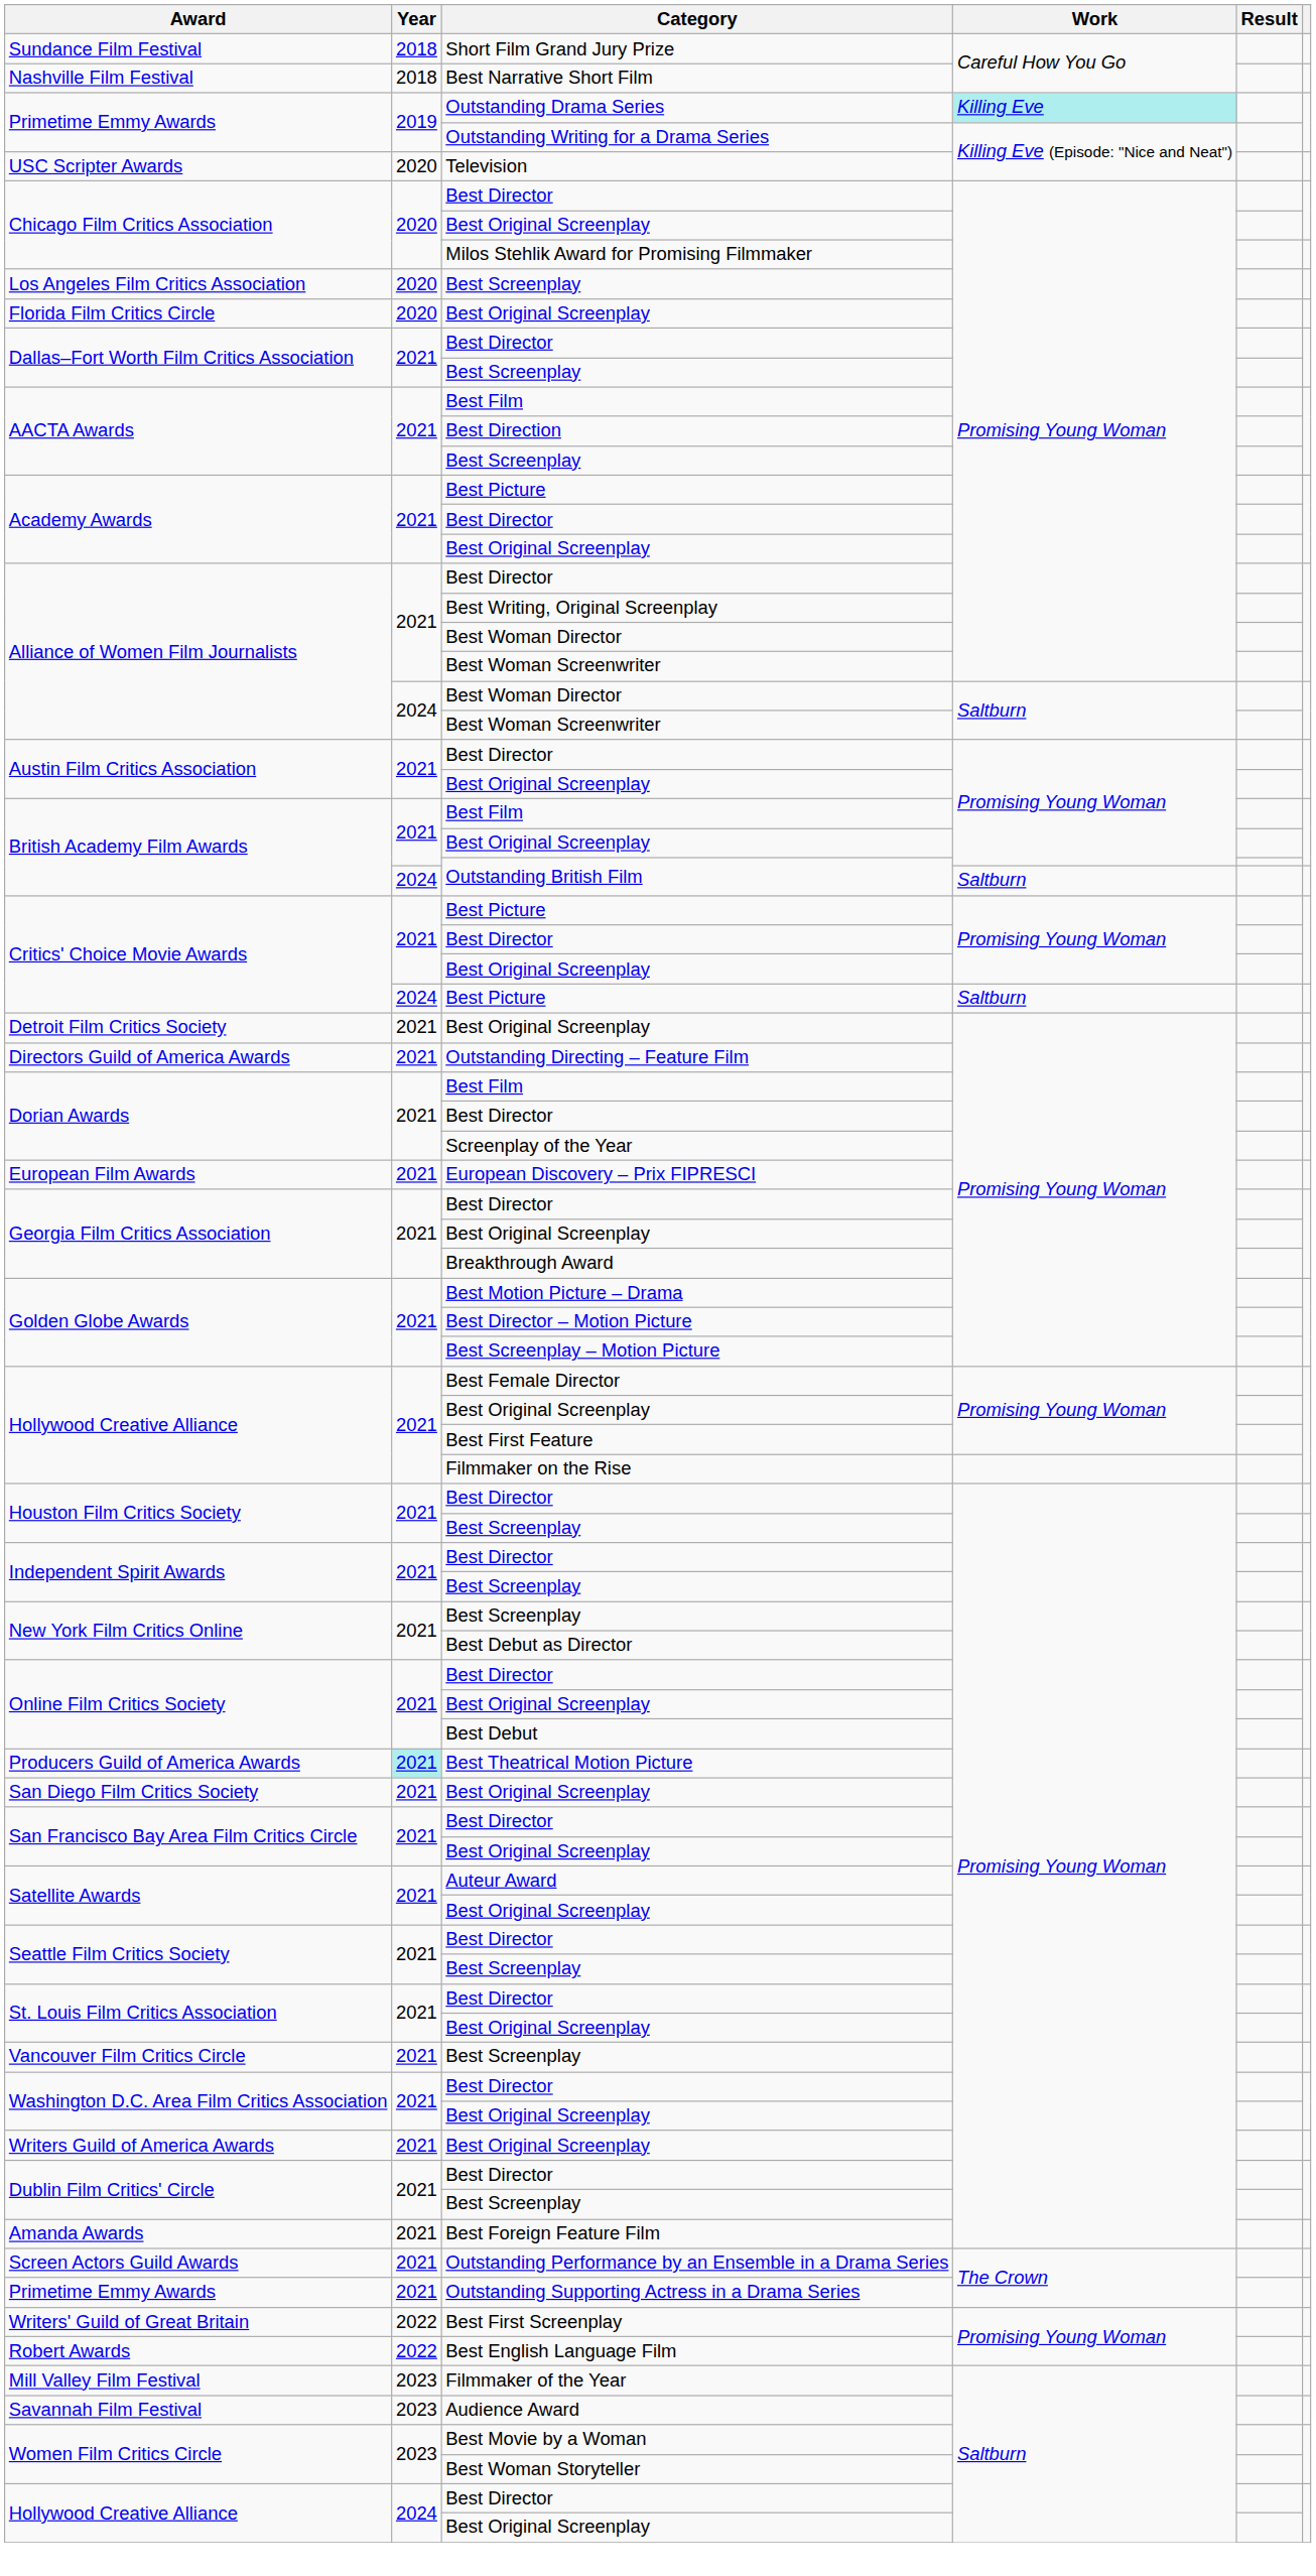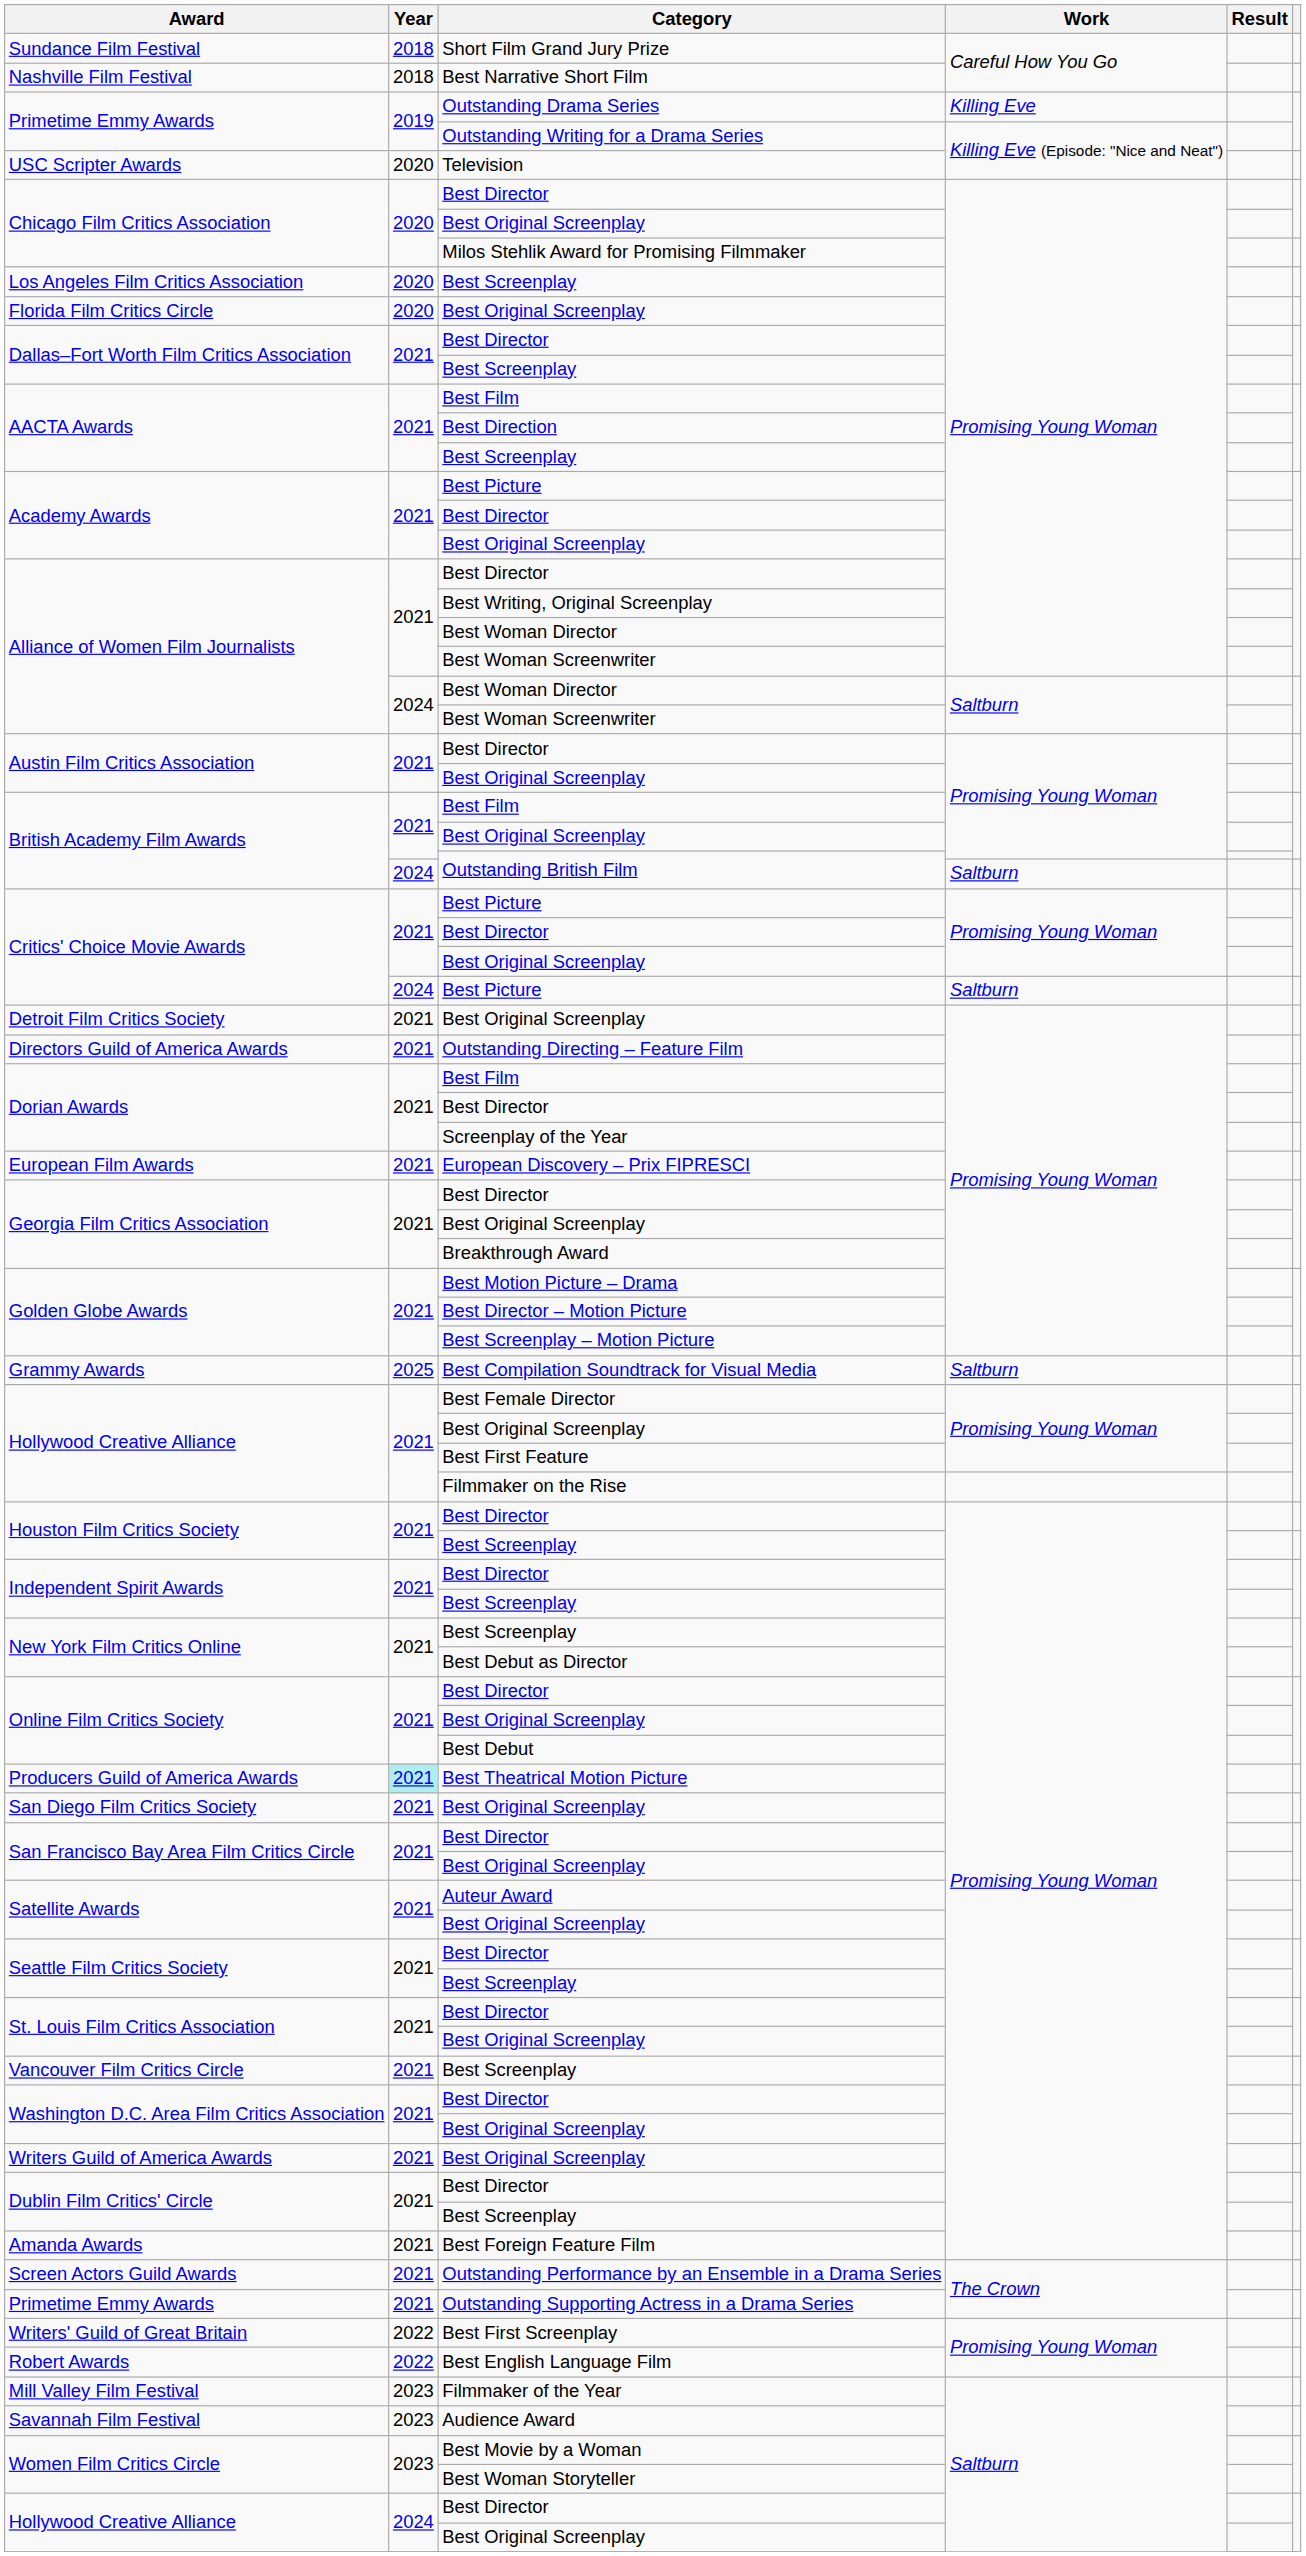Primetime Emmy Awards / Outstanding Drama Series | Work: paleturquoise background -> no background
+ row: Grammy Awards | 2025 | Best Compilation Soundtrack for Visual Media | Saltburn
